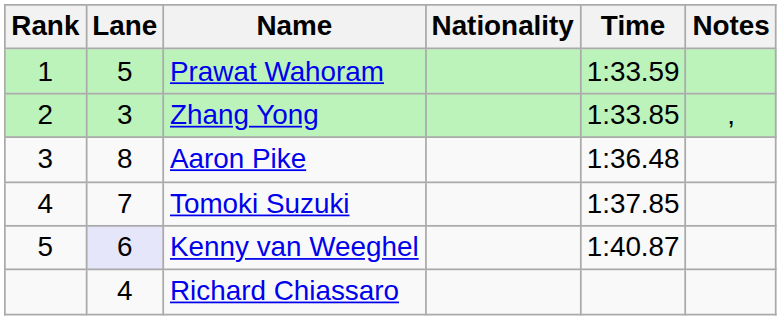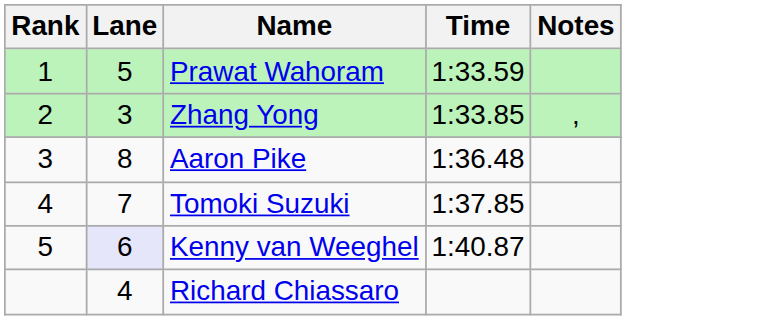- column: Nationality
